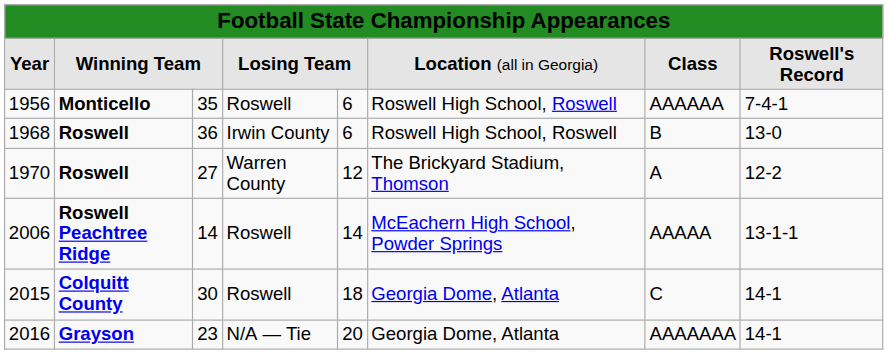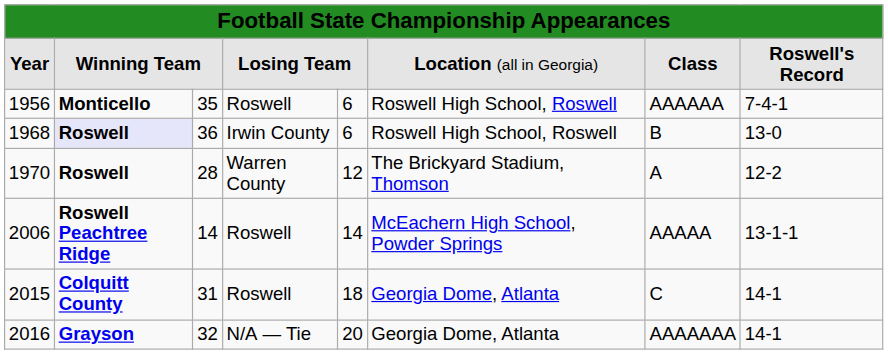1968 | column 2: no background -> lavender background
1970 | column 3: 27 -> 28
2015 | column 3: 30 -> 31
2016 | column 3: 23 -> 32
